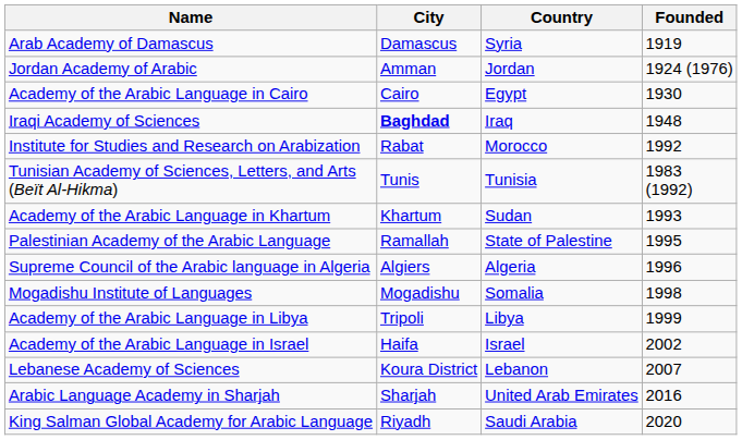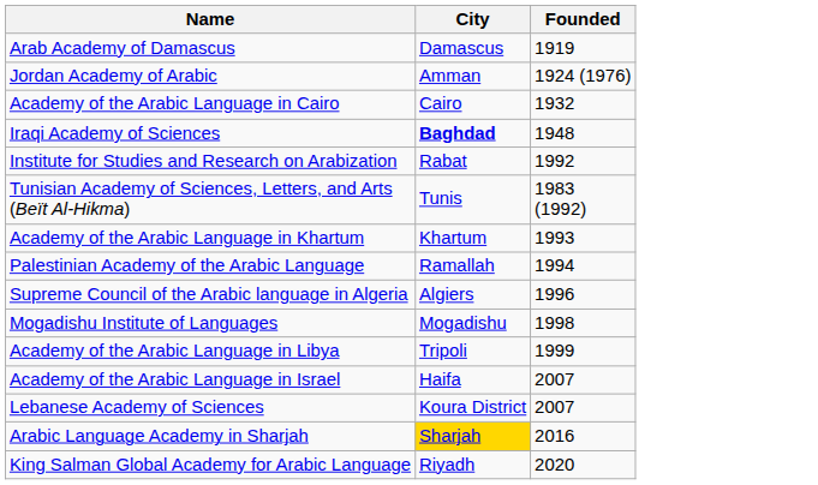- column: Country | Syria | Jordan | Egypt | Iraq | Morocco | Tunisia | Sudan | State of Palestine | Algeria | Somalia | Libya | Israel | Lebanon | United Arab Emirates | Saudi Arabia
Academy of the Arabic Language in Cairo | Founded: 1930 -> 1932
Palestinian Academy of the Arabic Language | Founded: 1995 -> 1994
Academy of the Arabic Language in Israel | Founded: 2002 -> 2007
Arabic Language Academy in Sharjah | City: no background -> gold background
